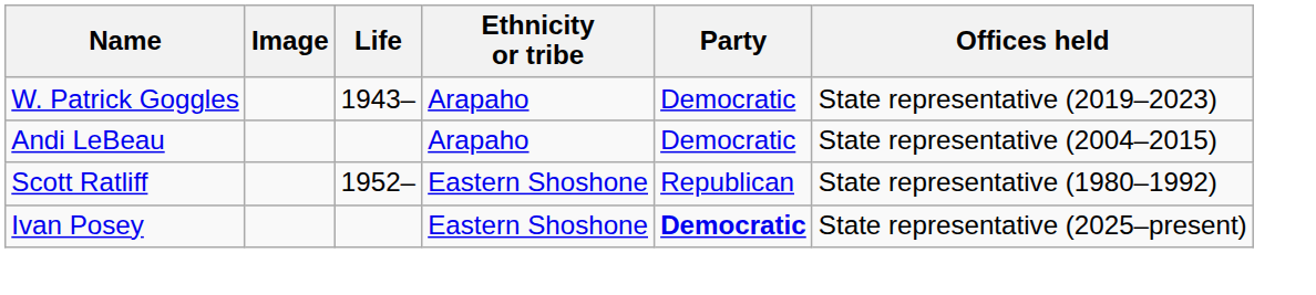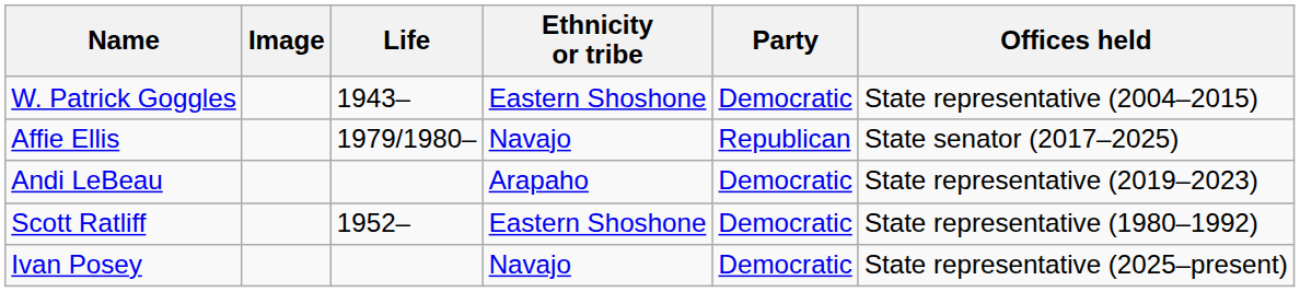W. Patrick Goggles | Ethnicity or tribe: Arapaho -> Eastern Shoshone
W. Patrick Goggles | Offices held: State representative (2019–2023) -> State representative (2004–2015)
+ row: Affie Ellis | 1979/1980– | Navajo | Republican | State senator (2017–2025)
Andi LeBeau | Offices held: State representative (2004–2015) -> State representative (2019–2023)
Scott Ratliff | Party: Republican -> Democratic
Ivan Posey | Ethnicity or tribe: Eastern Shoshone -> Navajo
Ivan Posey | Party: bold -> normal
